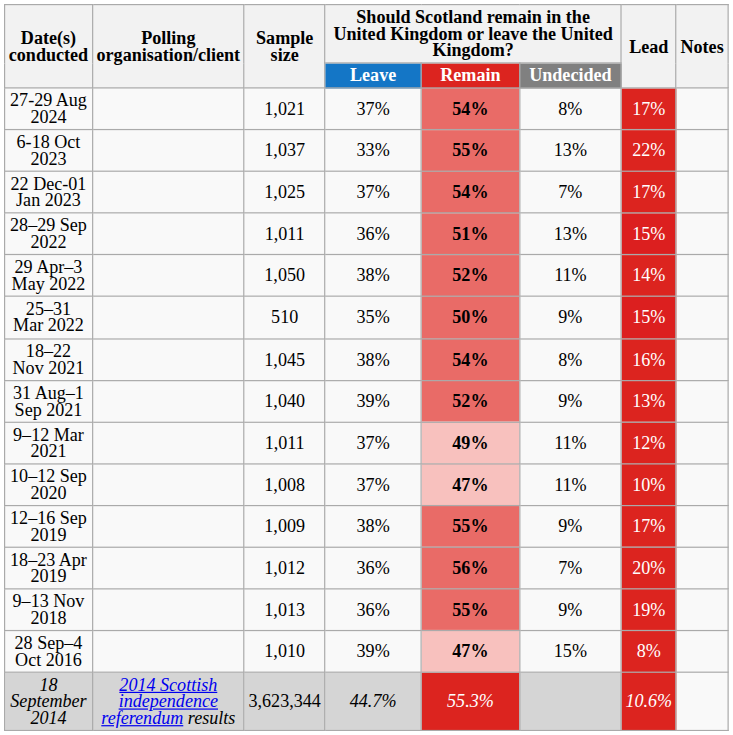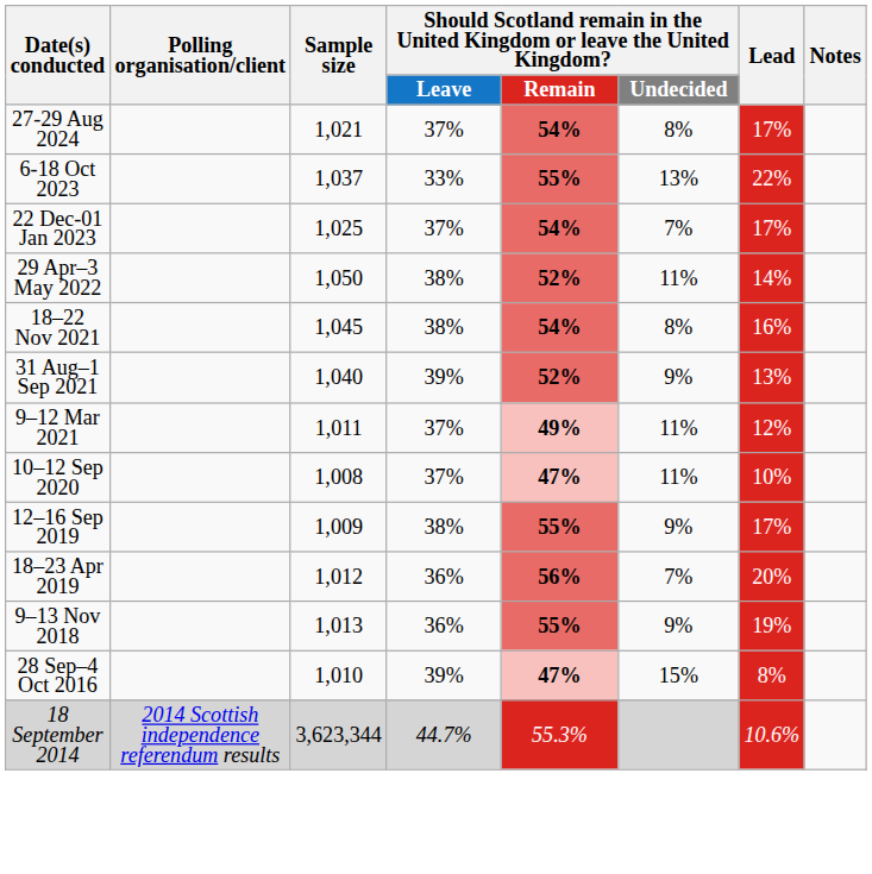- row: 28–29 Sep 2022 | 1,011 | 36% | 51% | 13% | 15%
- row: 25–31 Mar 2022 | 510 | 35% | 50% | 9% | 15%
